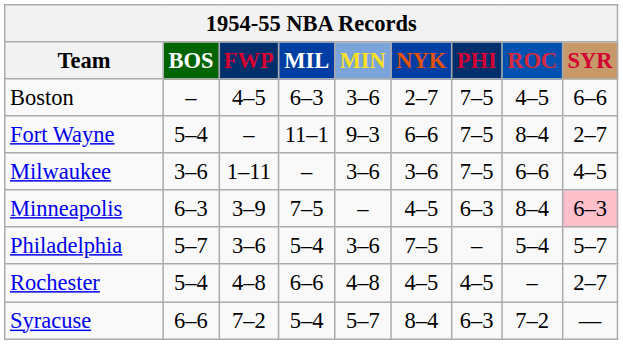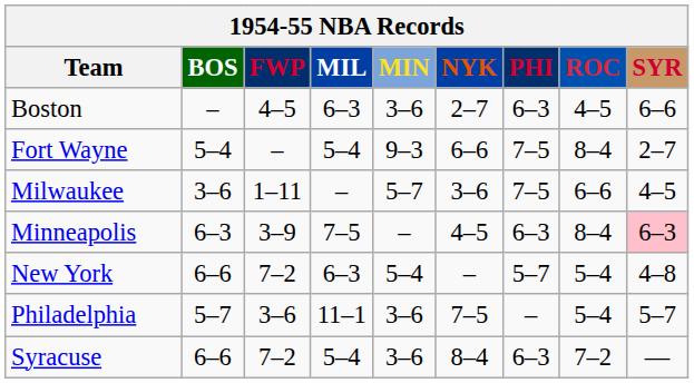Boston | PHI: 7–5 -> 6–3
Fort Wayne | MIL: 11–1 -> 5–4
Milwaukee | MIN: 3–6 -> 5–7
+ row: New York | 6–6 | 7–2 | 6–3 | 5–4 | – | 5–7 | 5–4 | 4–8
Philadelphia | MIL: 5–4 -> 11–1
- row: Rochester | 5–4 | 4–8 | 6–6 | 4–8 | 4–5 | 4–5 | – | 2–7
Syracuse | MIN: 5–7 -> 3–6
